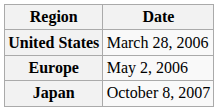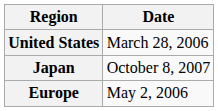rows swapped: Europe <-> Japan
